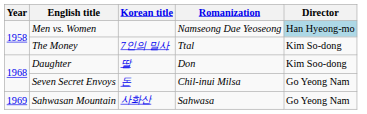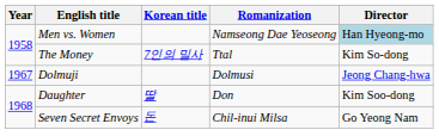+ row: 1967 | Dolmuji | Dolmusi | Jeong Chang-hwa
- row: 1969 | Sahwasan Mountain | 사화산 | Sahwasa | Go Yeong Nam
